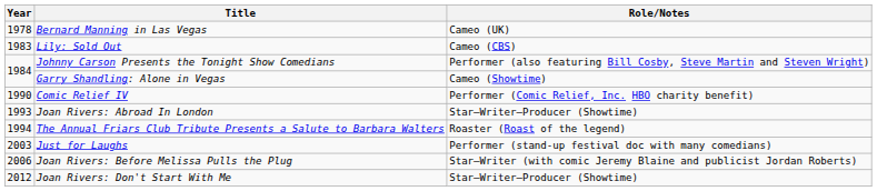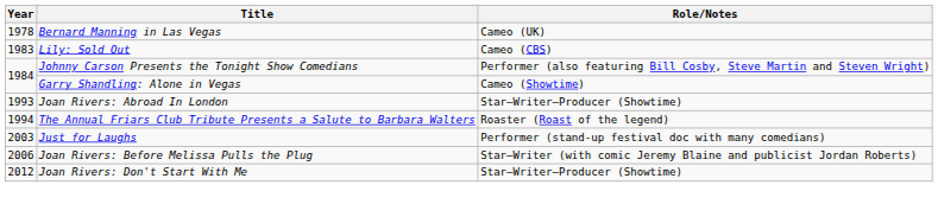- row: 1990 | Comic Relief IV | Performer (Comic Relief, Inc. HBO charity benefit)
